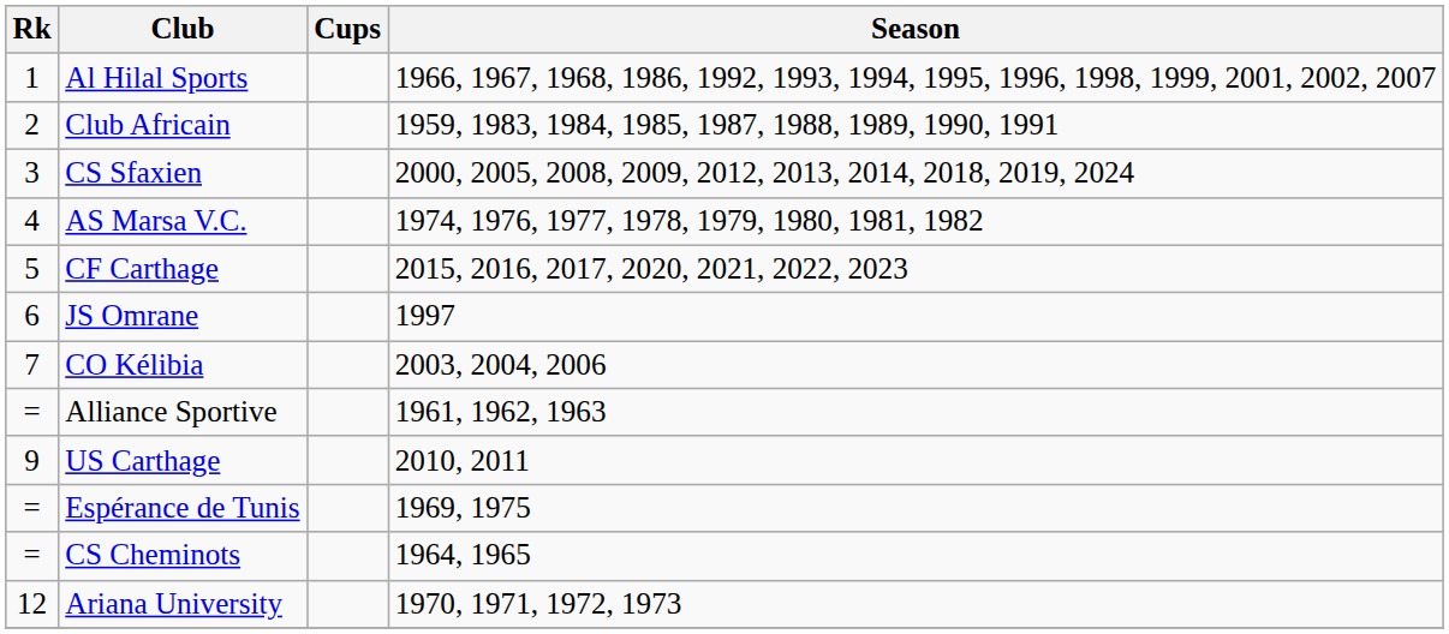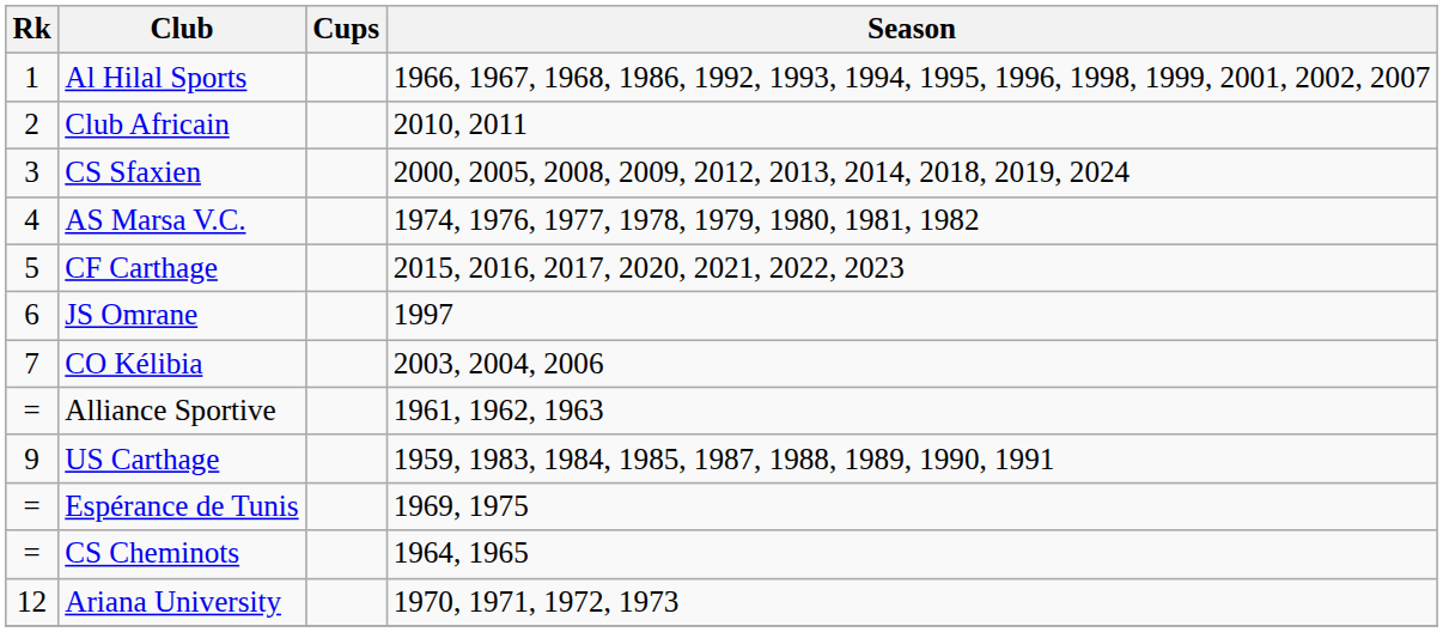Club Africain | Season: 1959, 1983, 1984, 1985, 1987, 1988, 1989, 1990, 1991 -> 2010, 2011
US Carthage | Season: 2010, 2011 -> 1959, 1983, 1984, 1985, 1987, 1988, 1989, 1990, 1991
